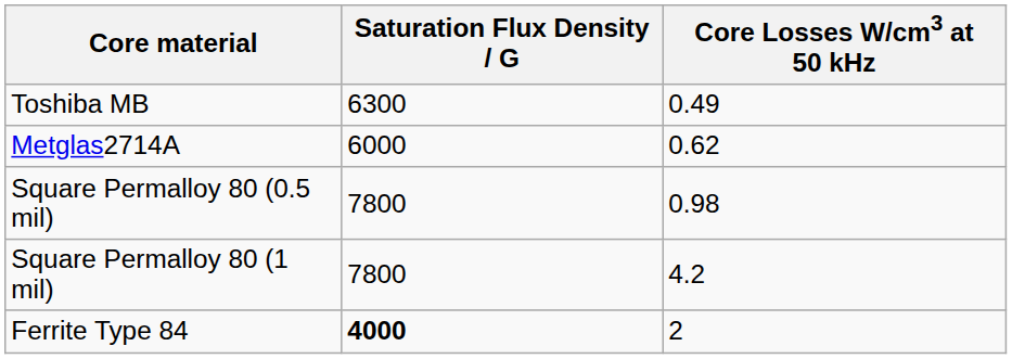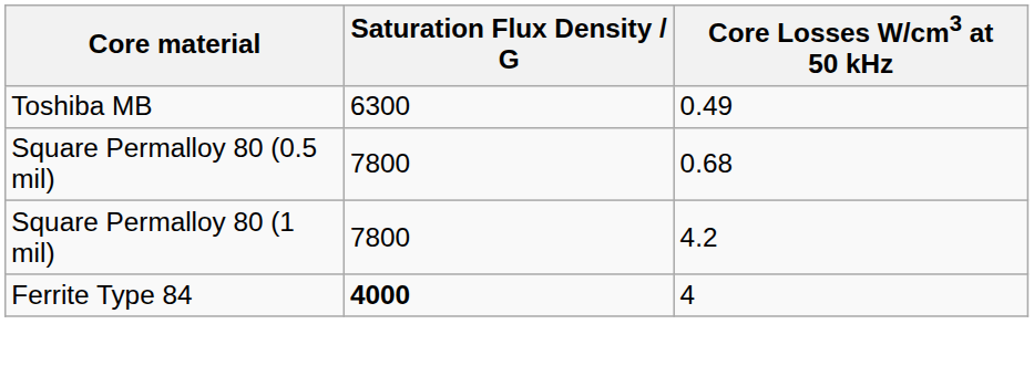- row: Metglas2714A | 6000 | 0.62
Square Permalloy 80 (0.5 mil) | Core Losses W/cm3 at 50 kHz: 0.98 -> 0.68
Ferrite Type 84 | Core Losses W/cm3 at 50 kHz: 2 -> 4
